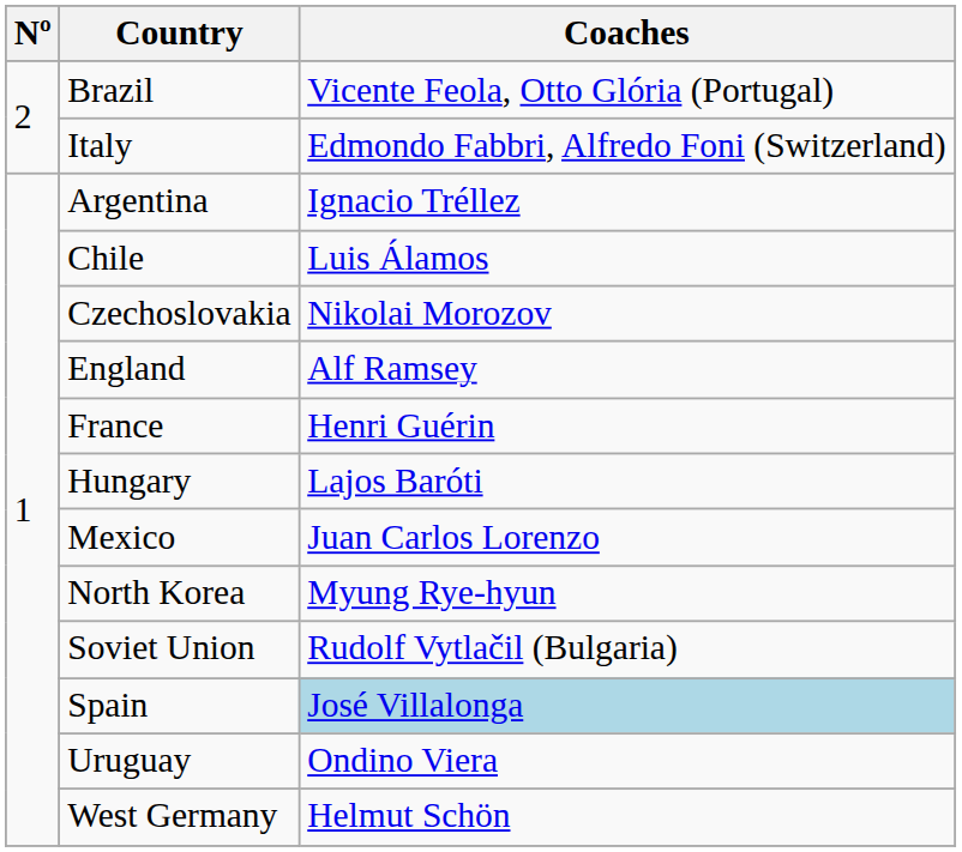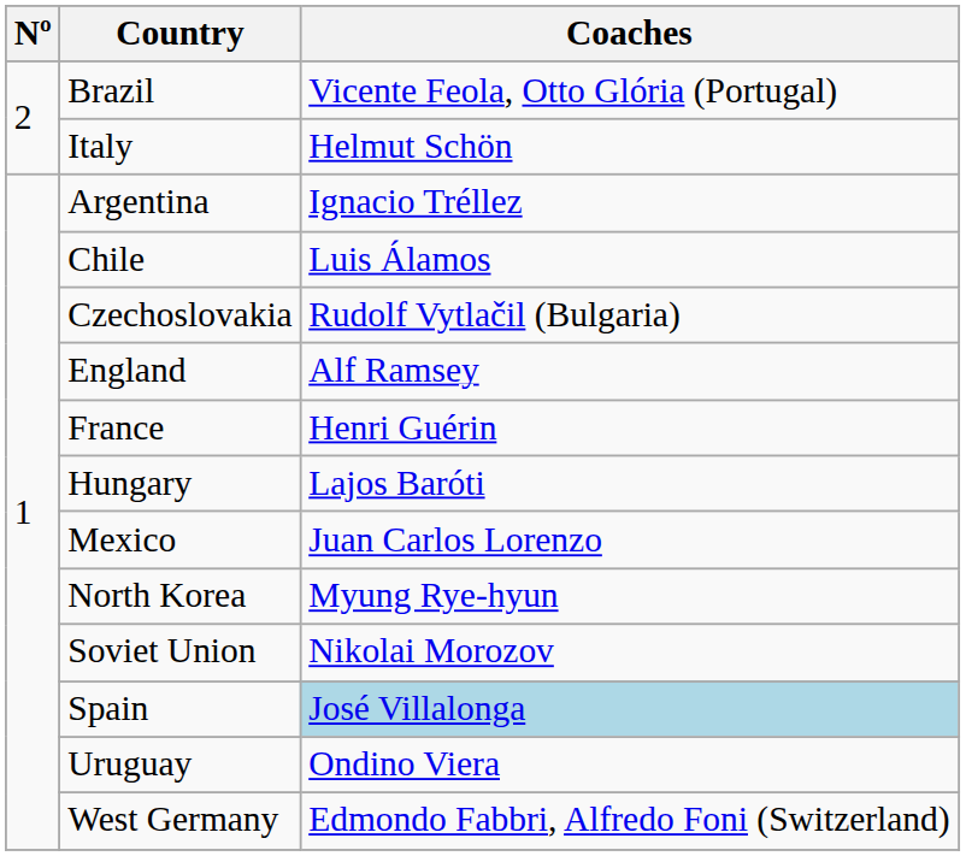Italy | Coaches: Edmondo Fabbri, Alfredo Foni (Switzerland) -> Helmut Schön
Czechoslovakia | Coaches: Nikolai Morozov -> Rudolf Vytlačil (Bulgaria)
Soviet Union | Coaches: Rudolf Vytlačil (Bulgaria) -> Nikolai Morozov
West Germany | Coaches: Helmut Schön -> Edmondo Fabbri, Alfredo Foni (Switzerland)
